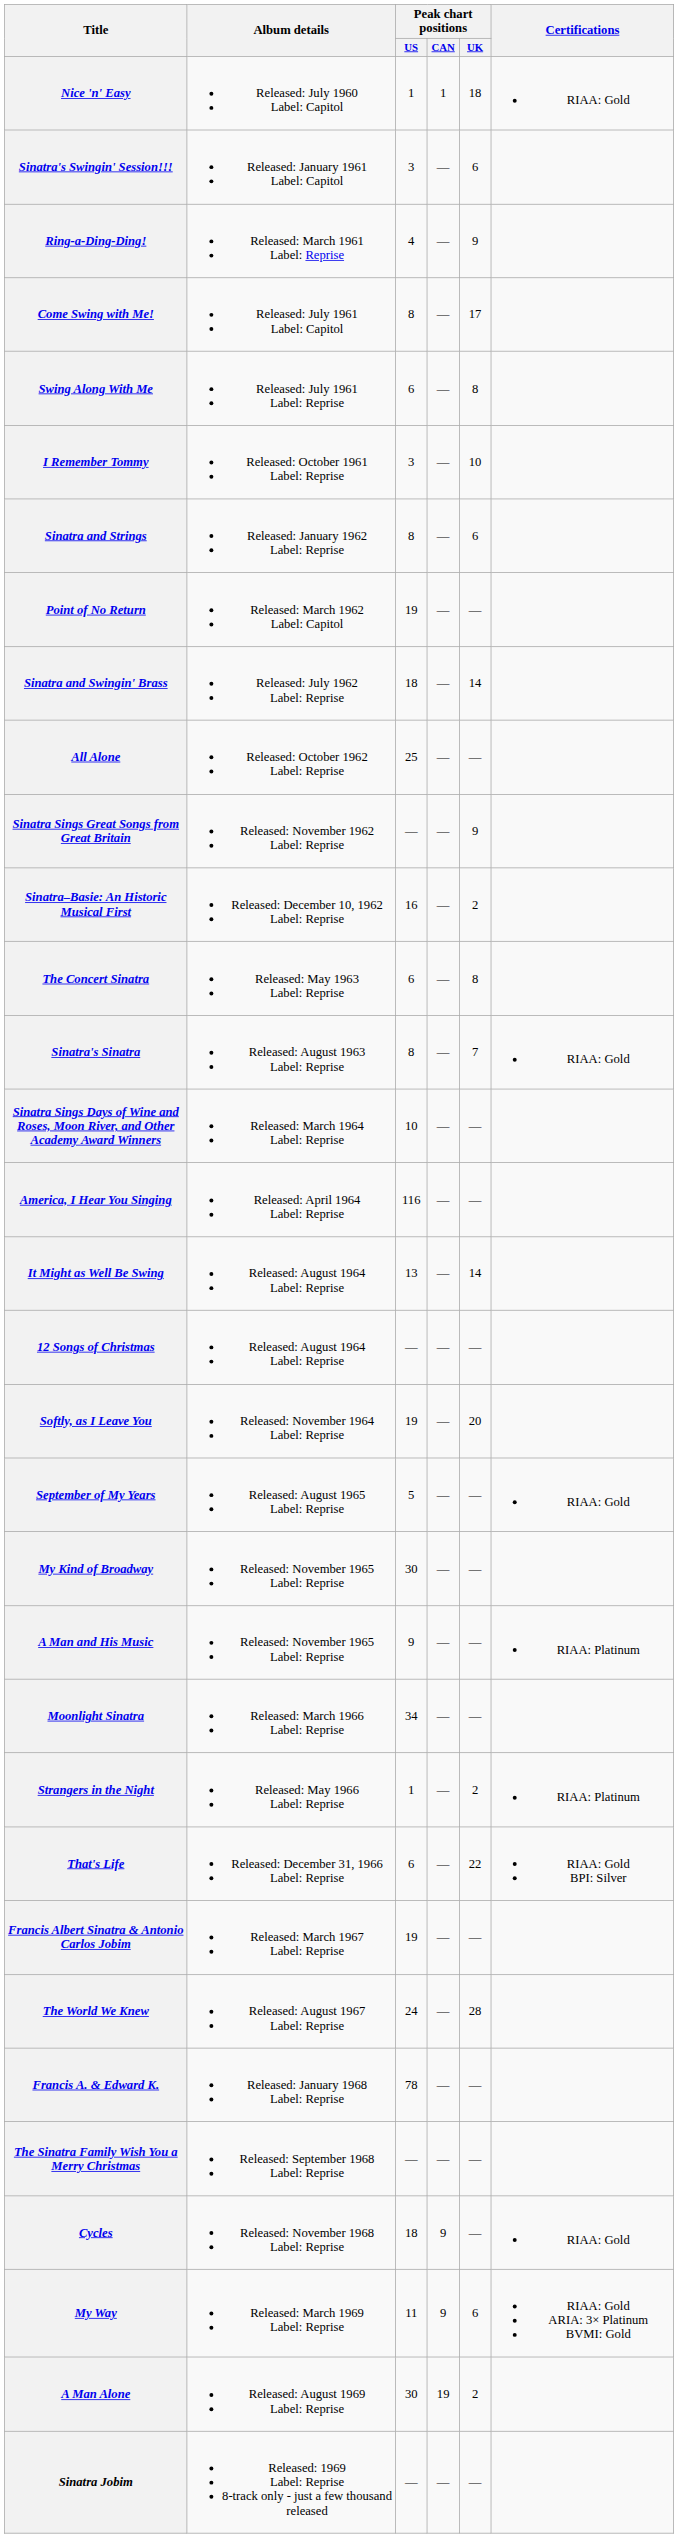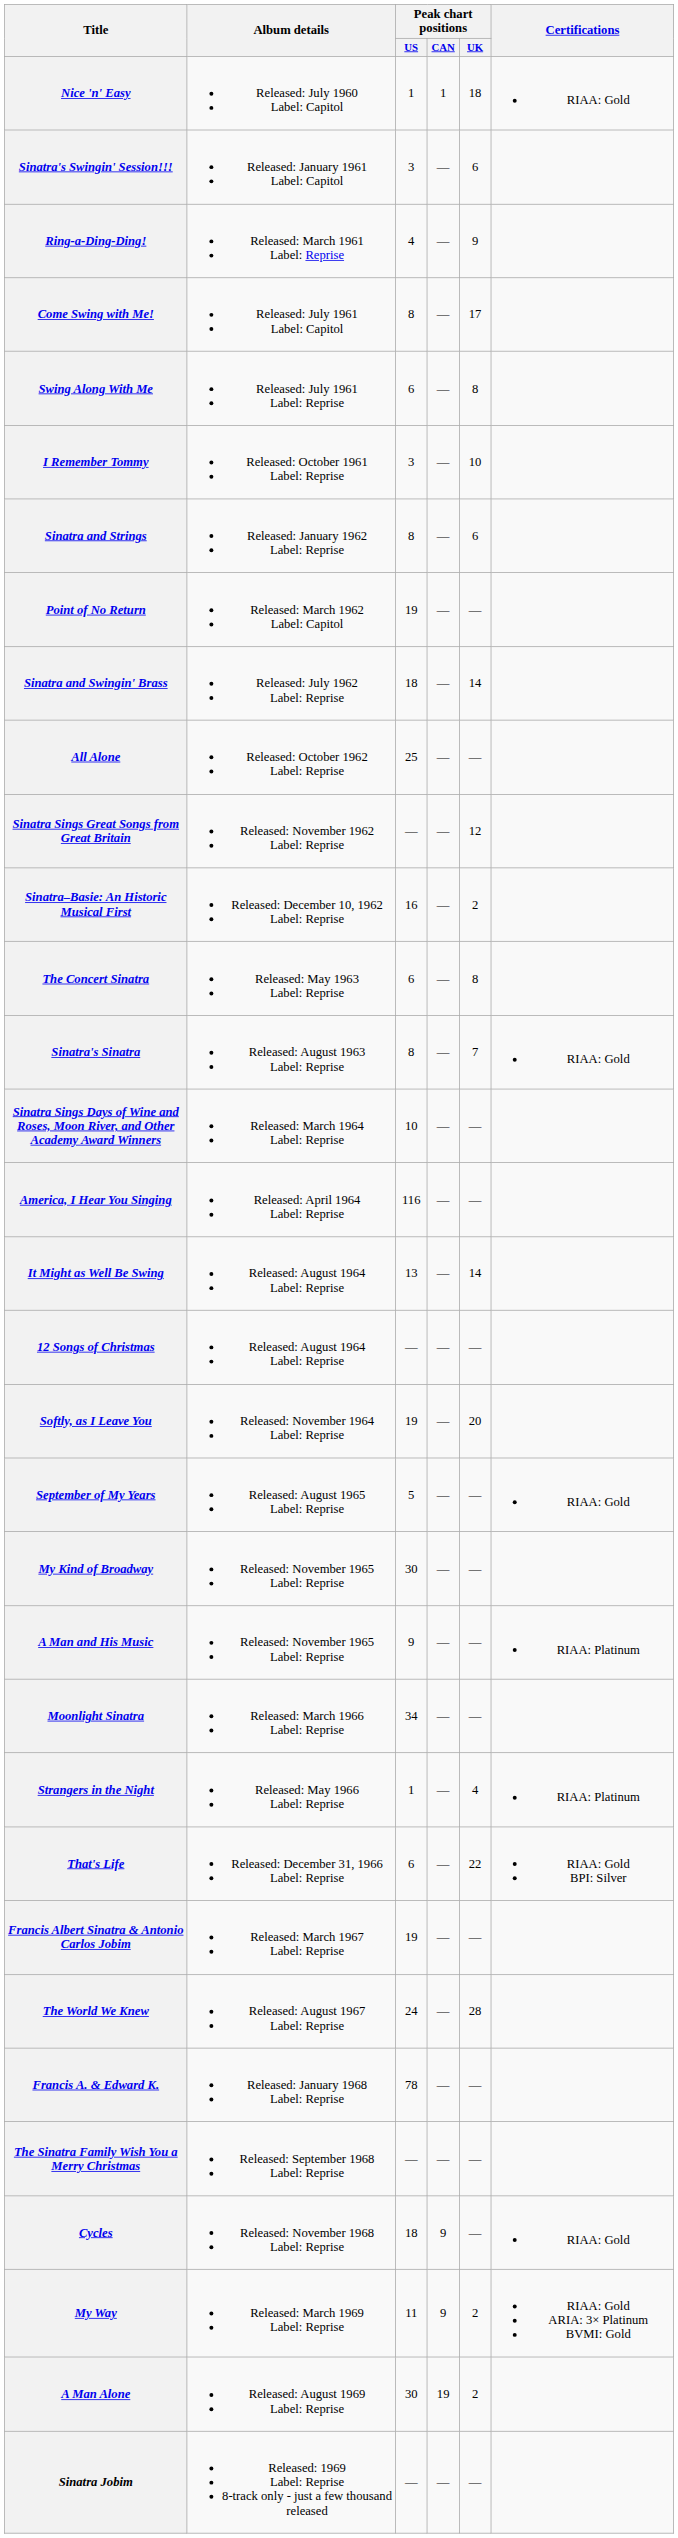Sinatra Sings Great Songs from Great Britain | Peak chart positions / UK: 9 -> 12
Strangers in the Night | Peak chart positions / UK: 2 -> 4
My Way | Peak chart positions / UK: 6 -> 2
